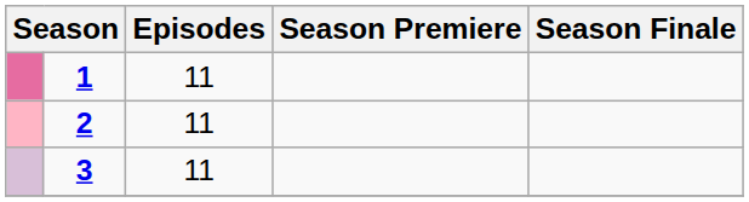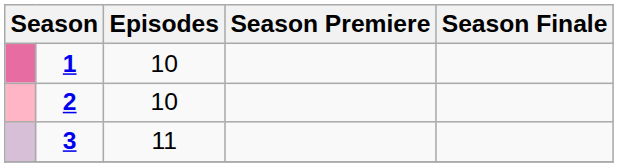1 | Episodes: 11 -> 10
2 | Episodes: 11 -> 10
